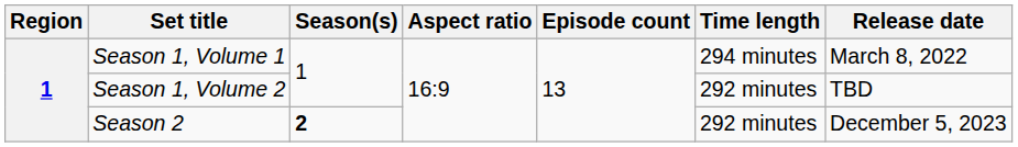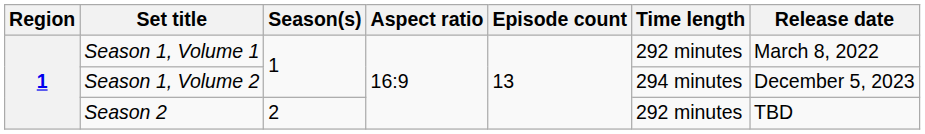Season 1, Volume 1 | Time length: 294 minutes -> 292 minutes
Season 1, Volume 2 | Time length: 292 minutes -> 294 minutes
Season 1, Volume 2 | Release date: TBD -> December 5, 2023
Season 2 | Season(s): bold -> normal
Season 2 | Release date: December 5, 2023 -> TBD
